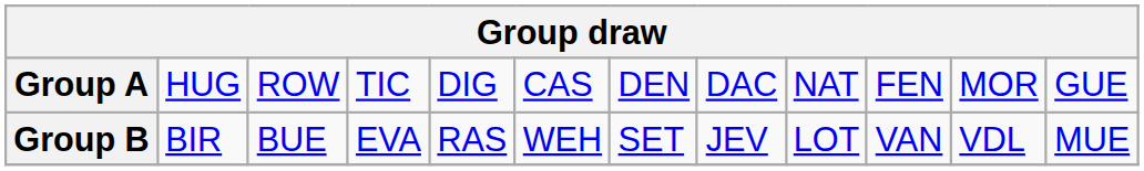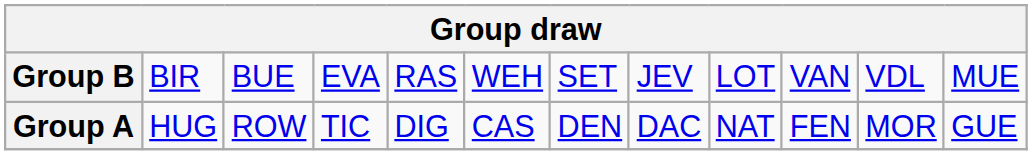rows swapped: Group A <-> Group B
